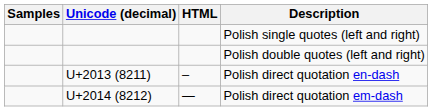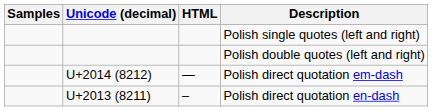rows swapped: Polish direct quotation em-dash <-> Polish direct quotation en-dash
